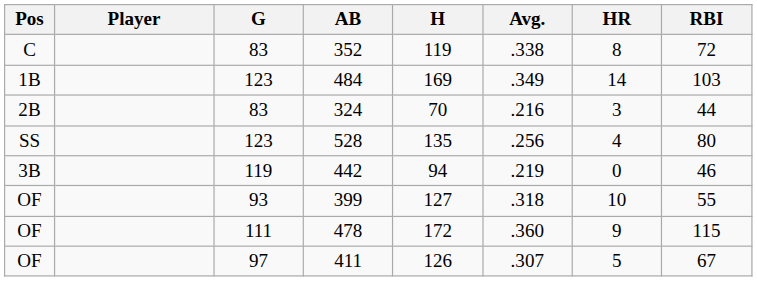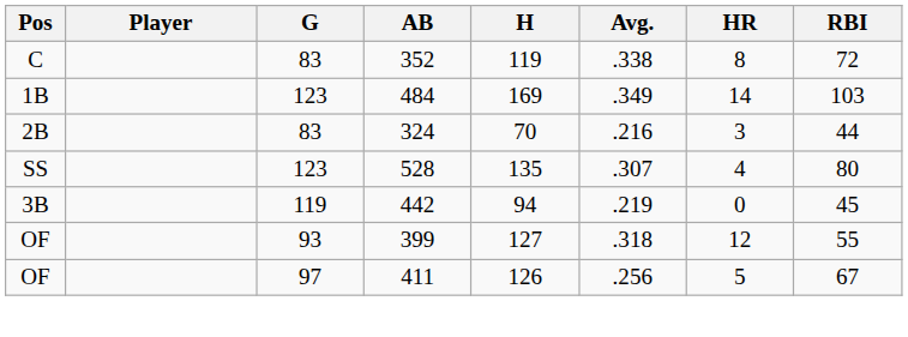528 | Avg.: .256 -> .307
442 | RBI: 46 -> 45
399 | HR: 10 -> 12
- row: OF | 111 | 478 | 172 | .360 | 9 | 115
411 | Avg.: .307 -> .256
